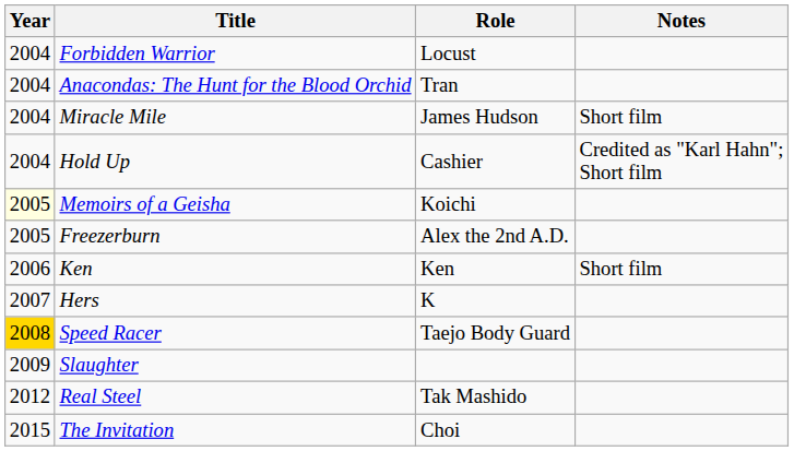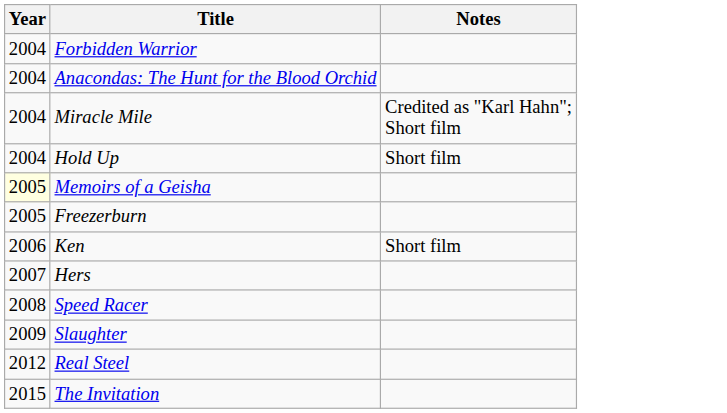- column: Role | Locust | Tran | James Hudson | Cashier | Koichi | Alex the 2nd A.D. | Ken | K | Taejo Body Guard | Tak Mashido | Choi
Miracle Mile | Notes: Short film -> Credited as "Karl Hahn"; Short film
Hold Up | Notes: Credited as "Karl Hahn"; Short film -> Short film
Speed Racer | Year: gold background -> no background
